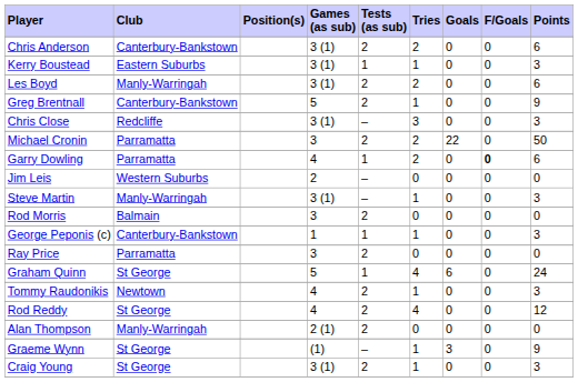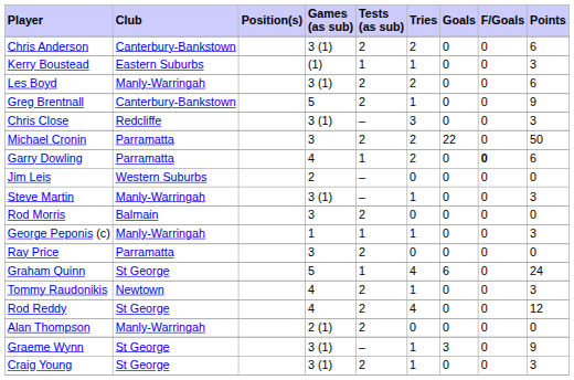Kerry Boustead | Games (as sub): 3 (1) -> (1)
George Peponis (c) | Club: Canterbury-Bankstown -> Manly-Warringah
Graeme Wynn | Games (as sub): (1) -> 3 (1)
